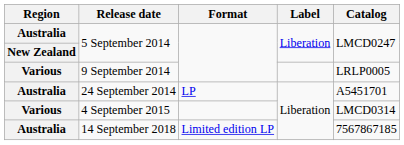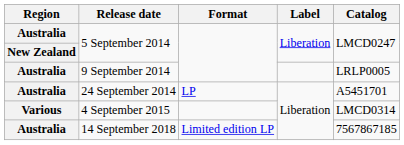9 September 2014 | Region: Various -> Australia
